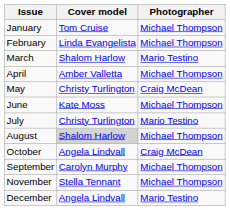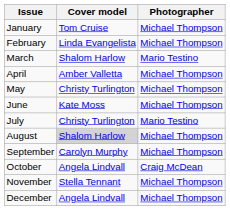May | Photographer: Craig McDean -> Michael Thompson
rows swapped: September <-> October
December | Photographer: Mario Testino -> Michael Thompson
